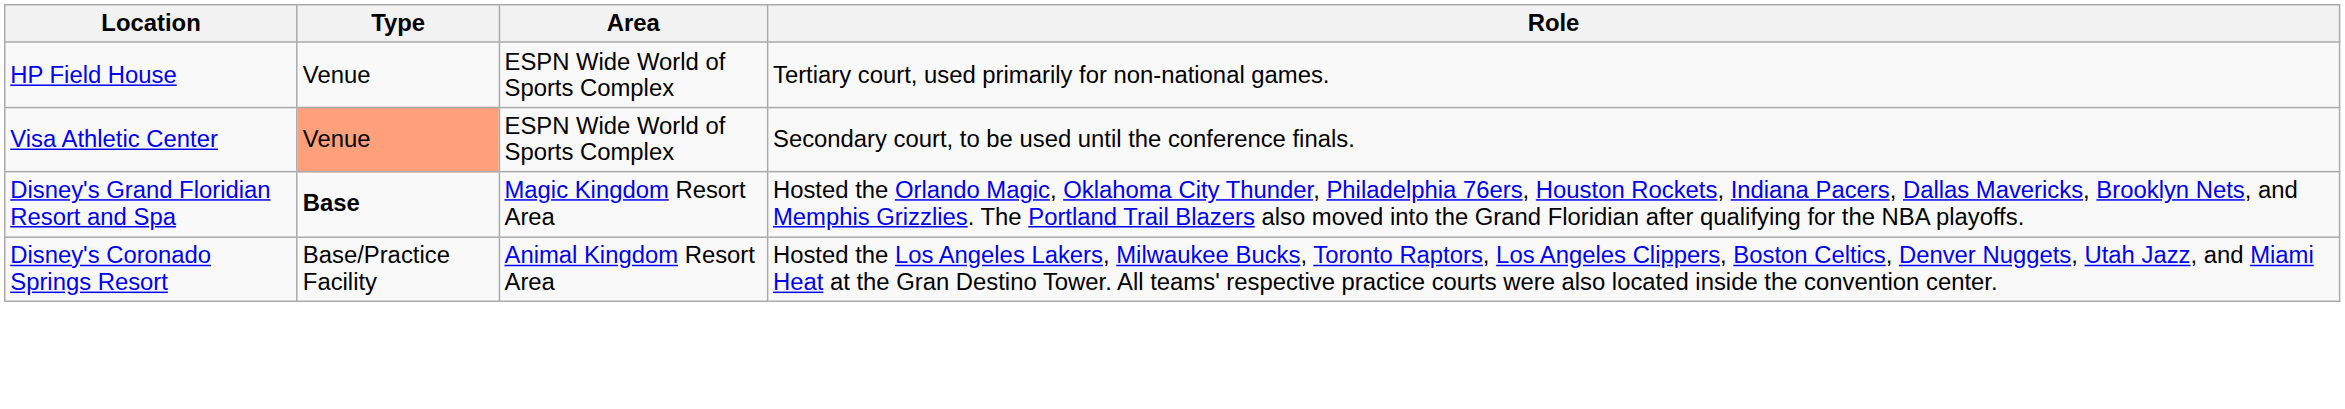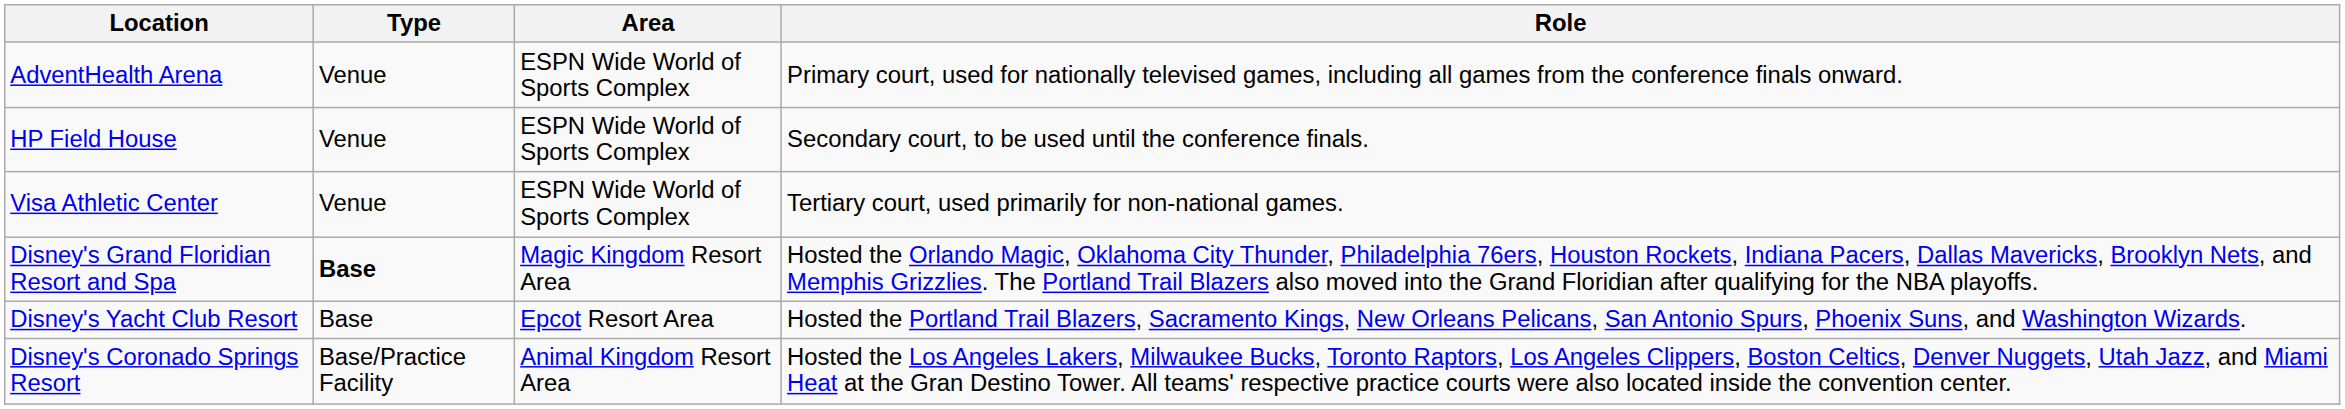+ row: AdventHealth Arena | Venue | ESPN Wide World of Sports Complex | Primary court, used for nationally televised games, including all games from the conference finals onward.
HP Field House | Role: Tertiary court, used primarily for non-national games. -> Secondary court, to be used until the conference finals.
Visa Athletic Center | Type: lightsalmon background -> no background
Visa Athletic Center | Role: Secondary court, to be used until the conference finals. -> Tertiary court, used primarily for non-national games.
+ row: Disney's Yacht Club Resort | Base | Epcot Resort Area | Hosted the Portland Trail Blazers, Sacramento Kings, New Orleans Pelicans, San Antonio Spurs, Phoenix Suns, and Washington Wizards.
